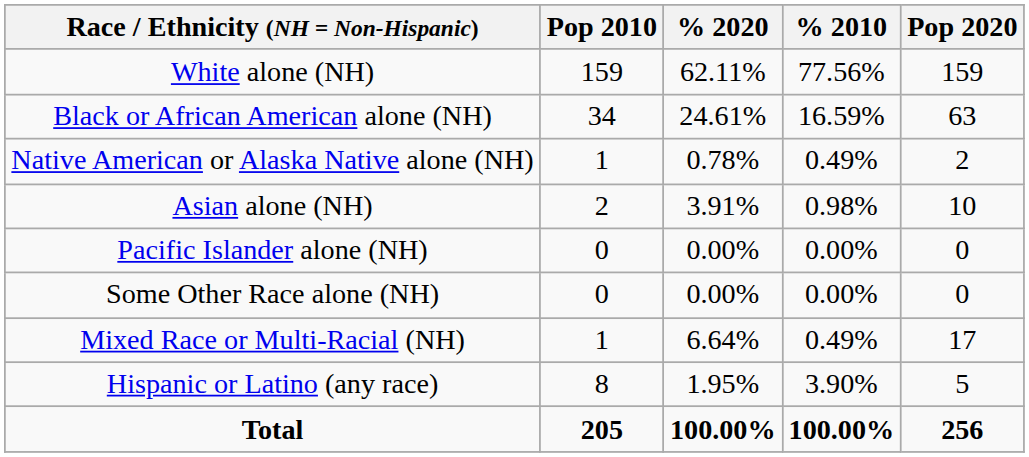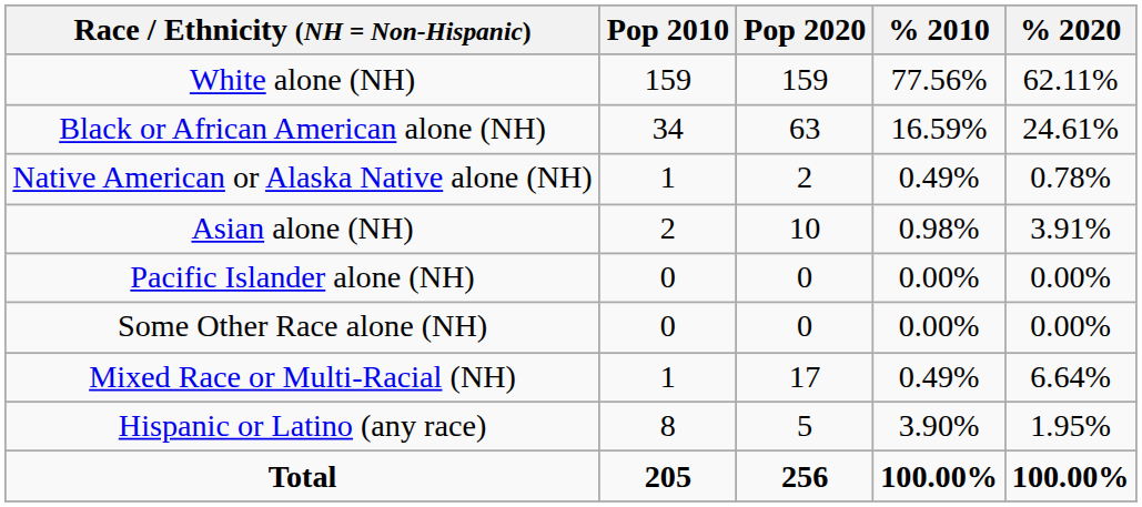columns swapped: Pop 2020 <-> % 2020
